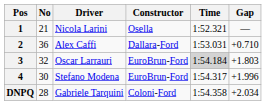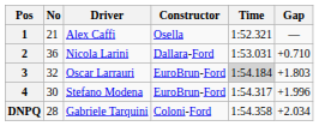1 | Driver: Nicola Larini -> Alex Caffi
2 | Driver: Alex Caffi -> Nicola Larini
